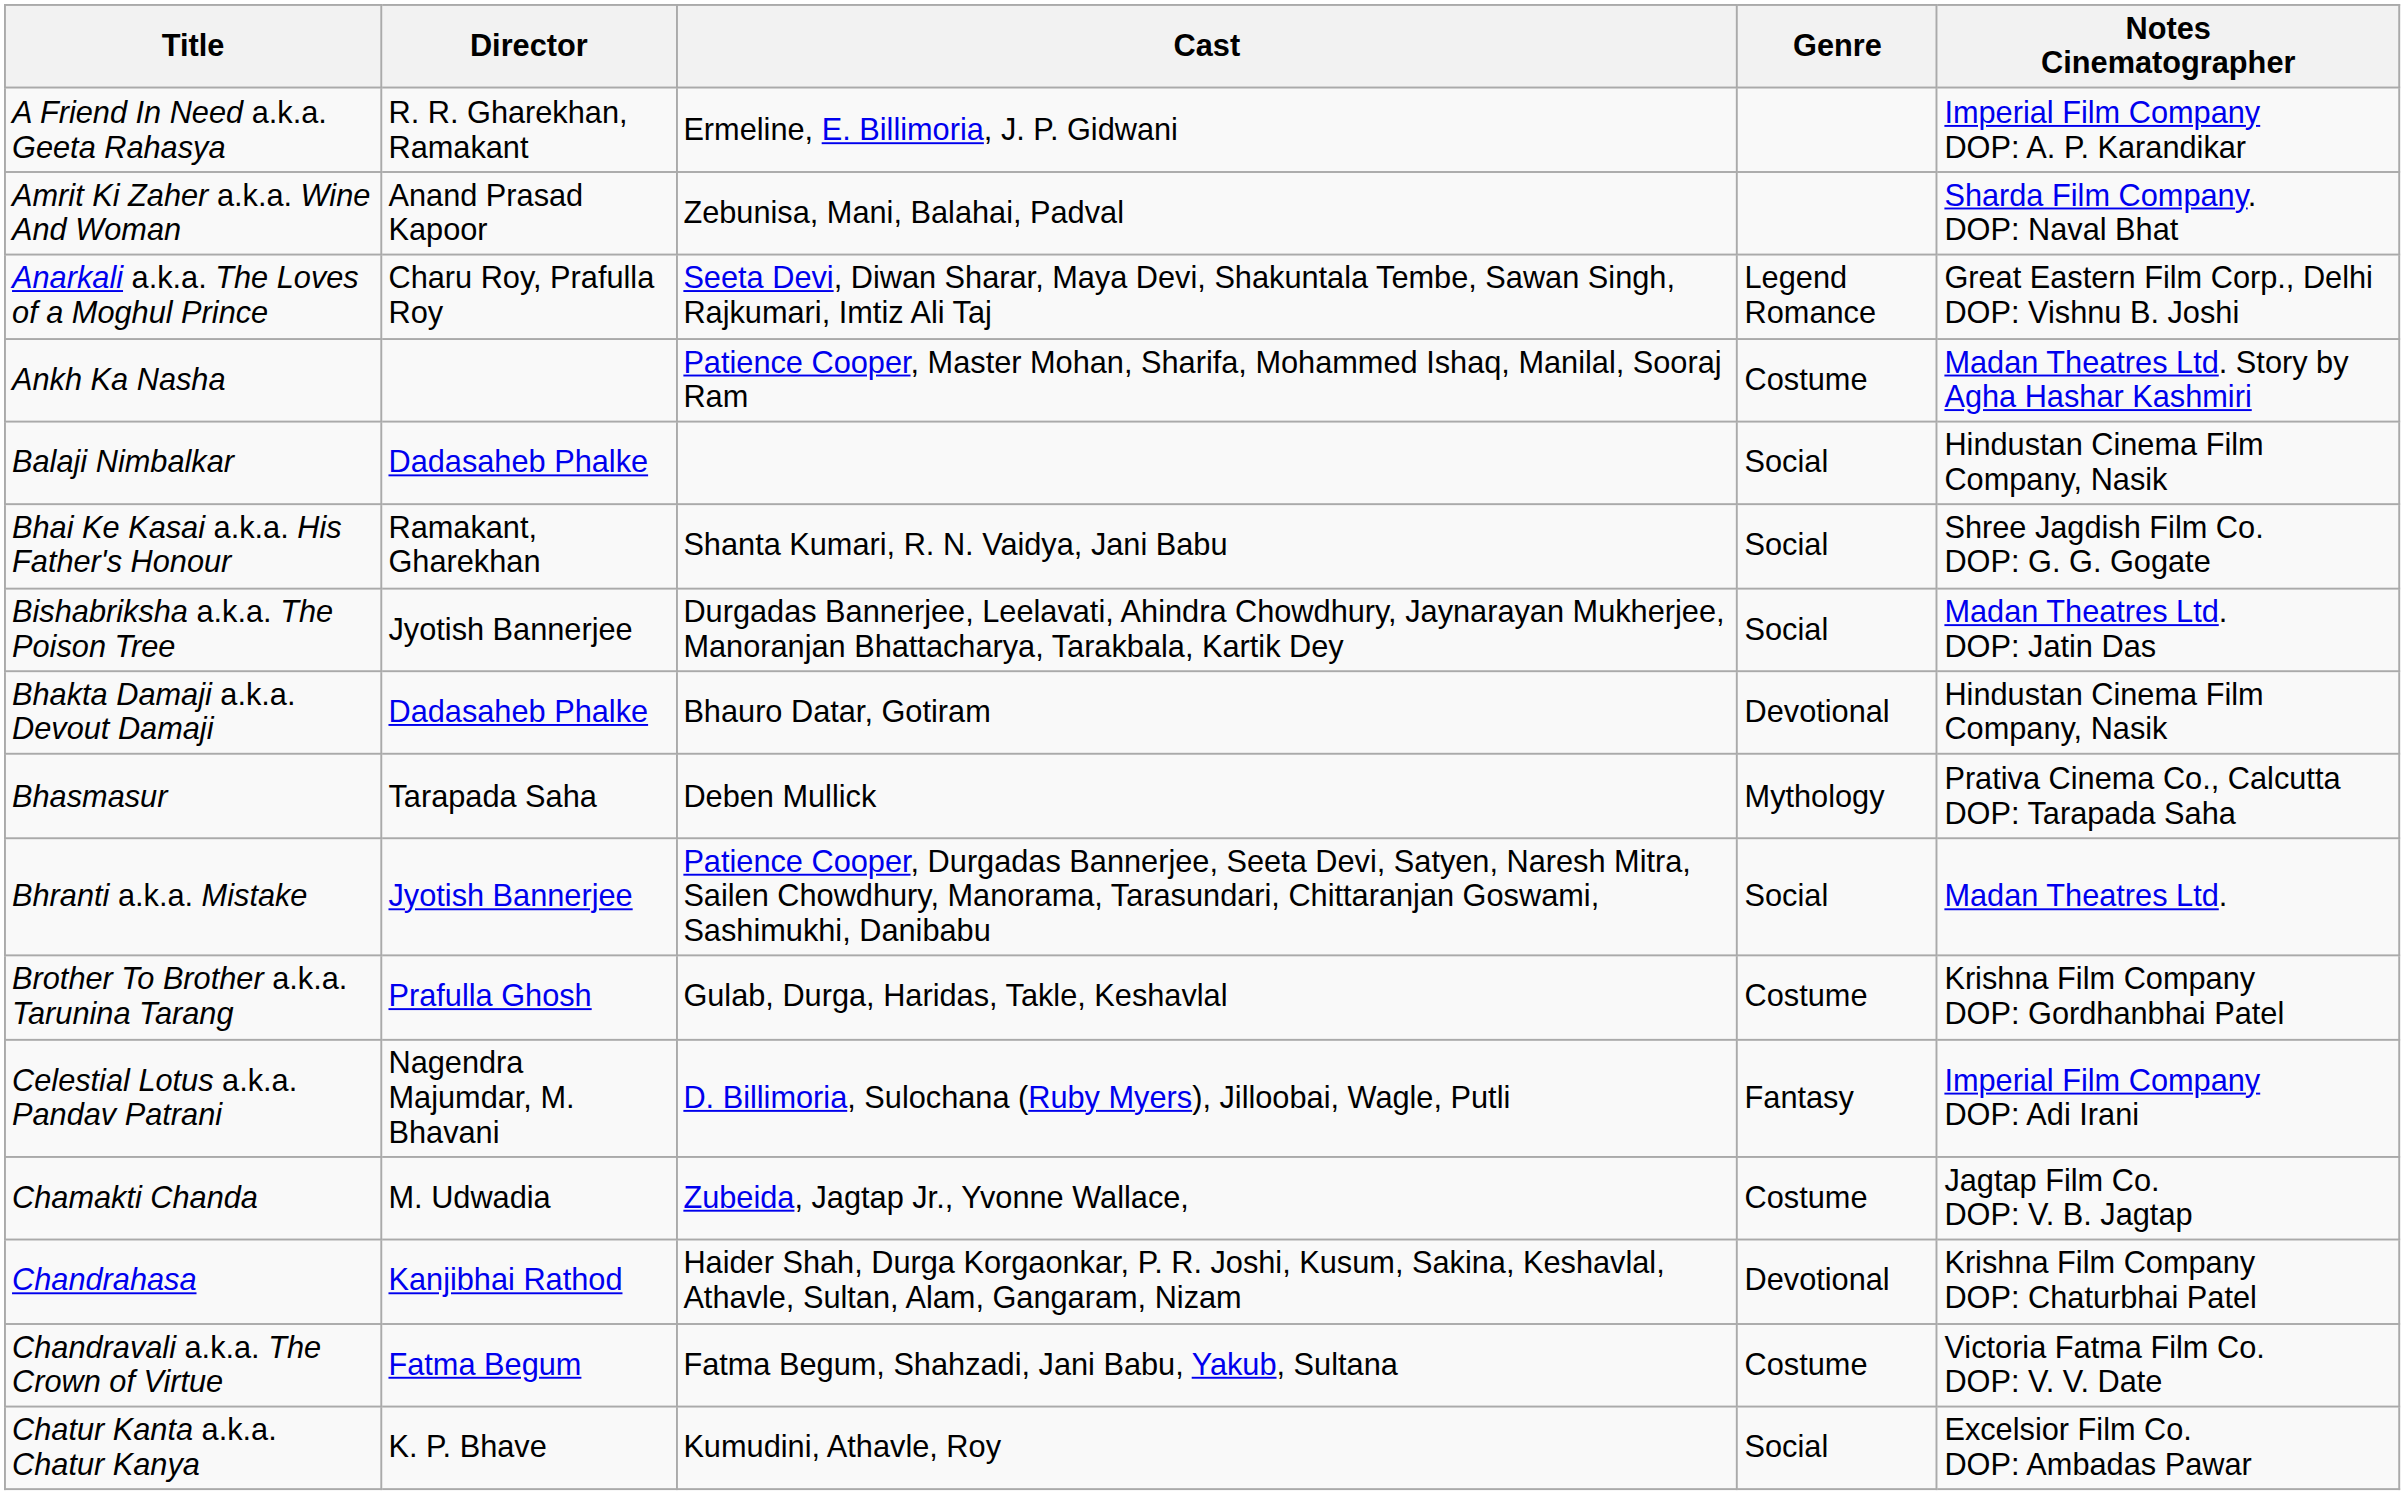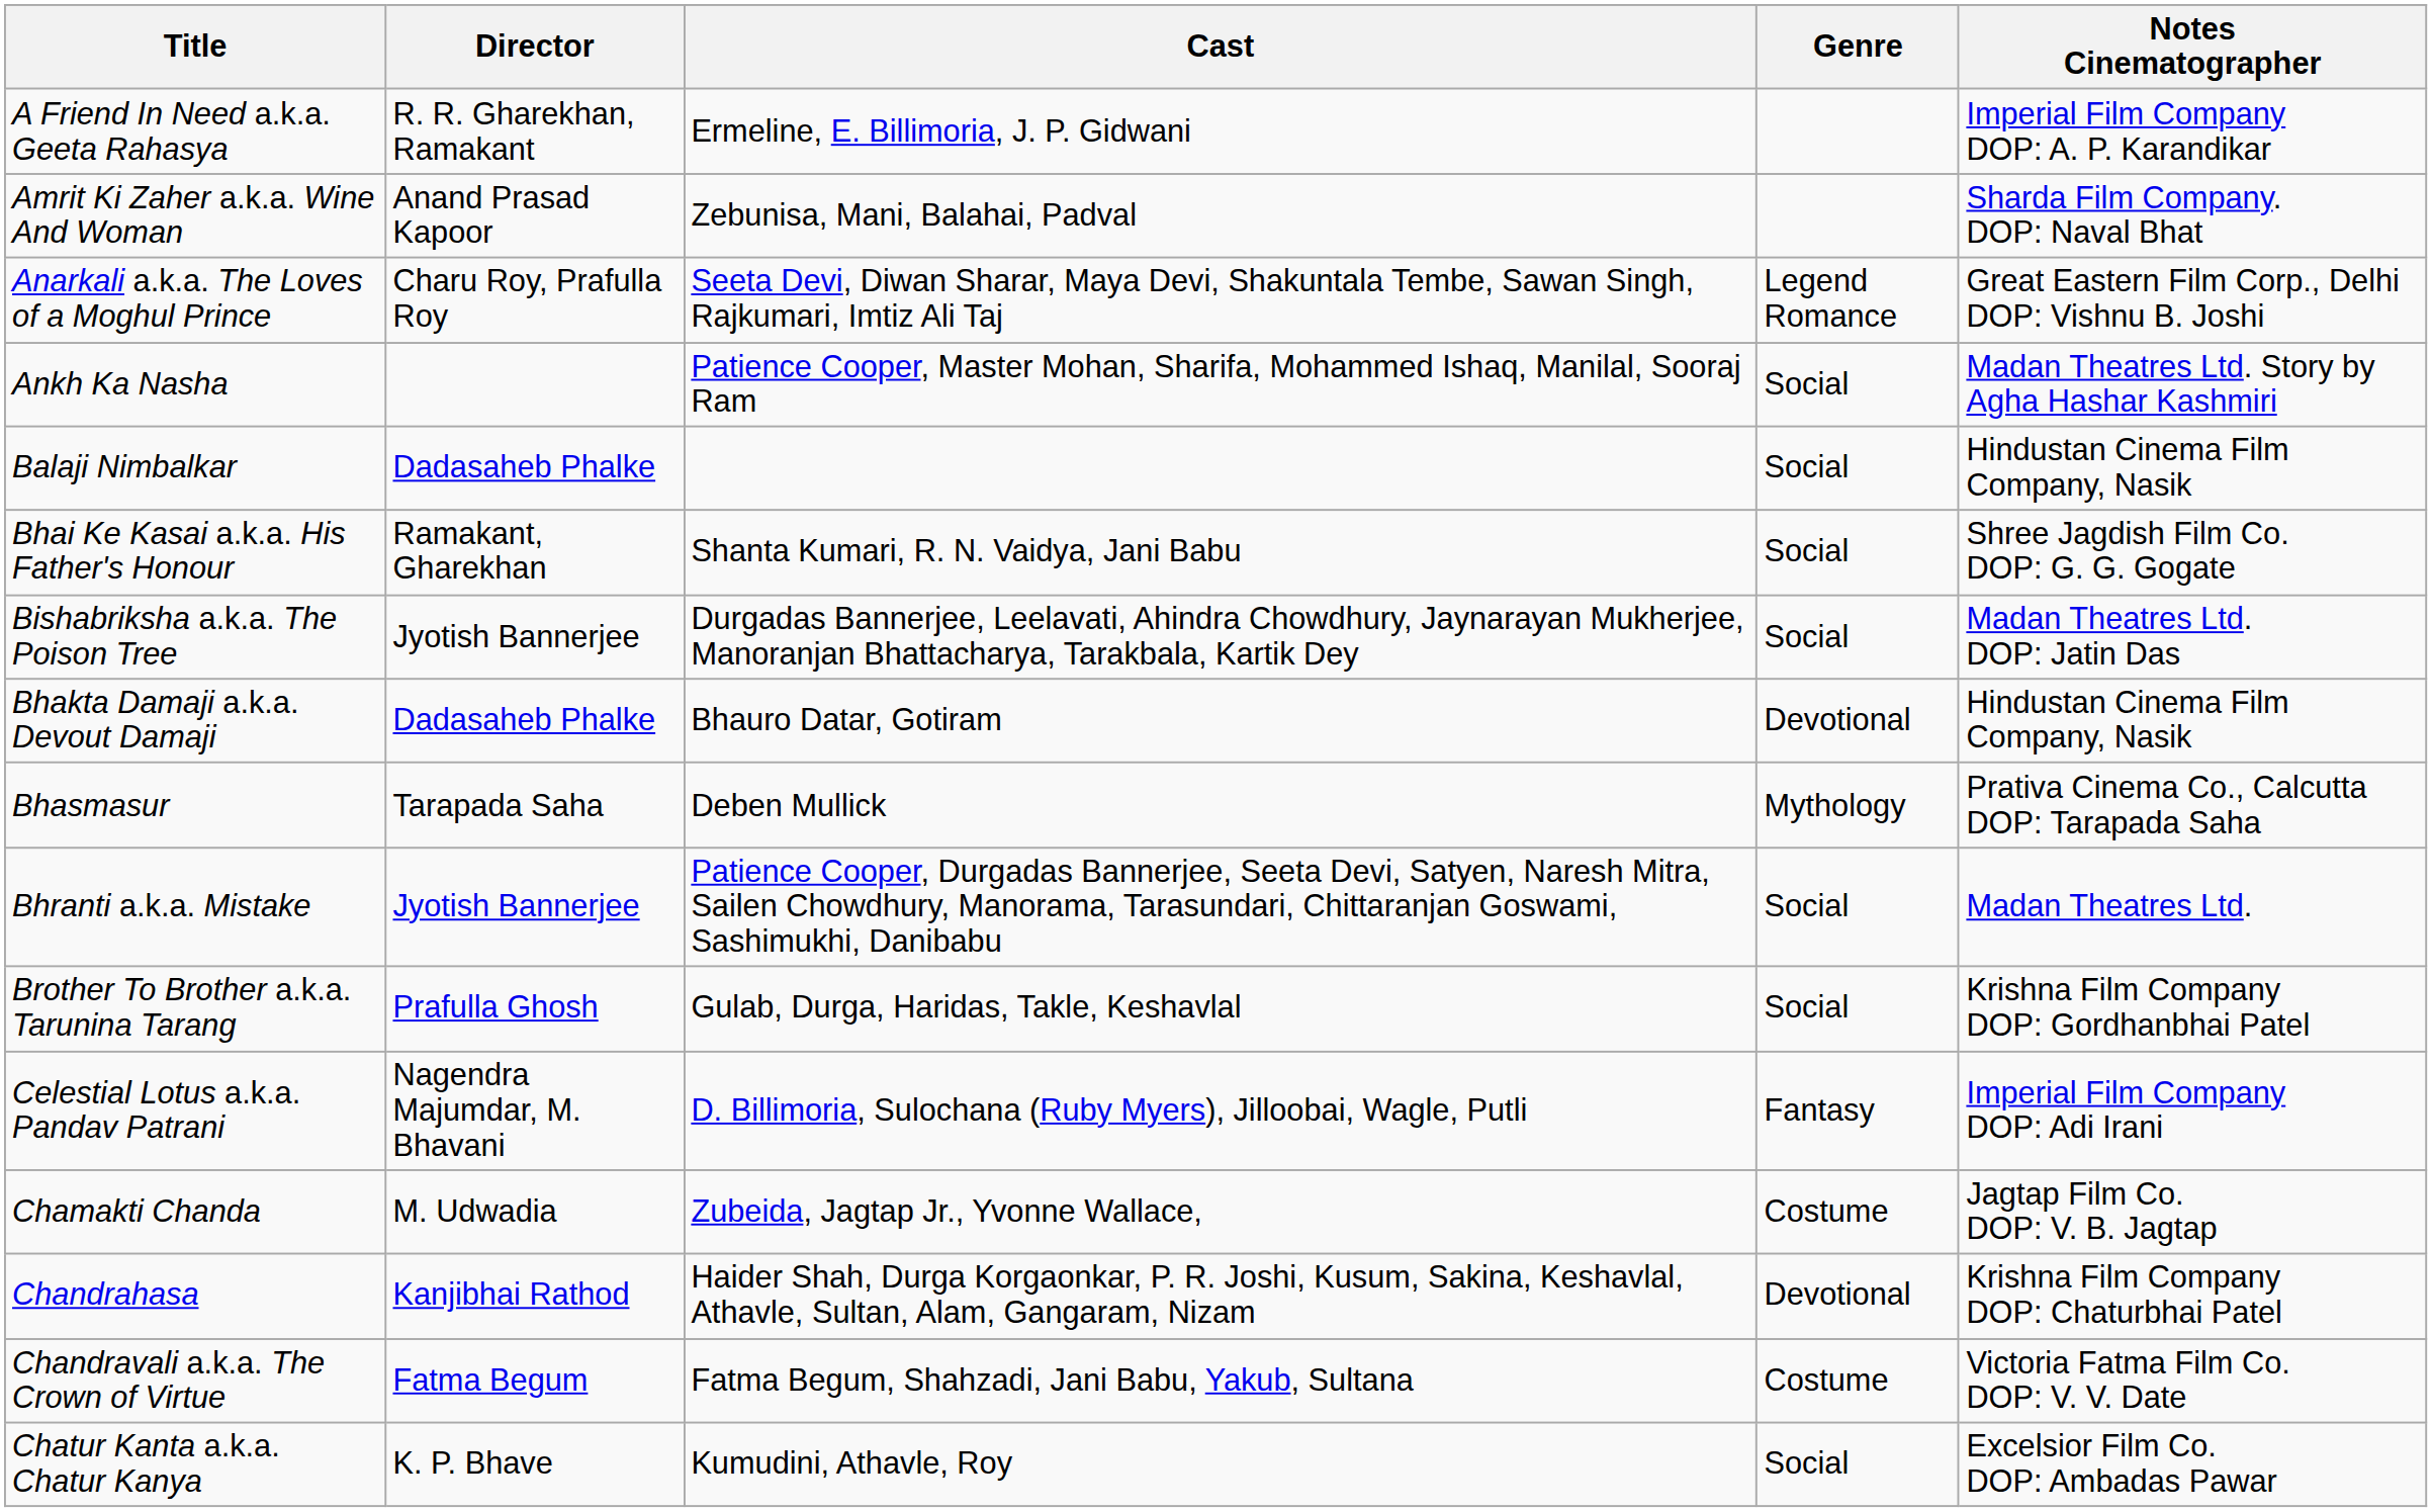Ankh Ka Nasha | Genre: Costume -> Social
Brother To Brother a.k.a. Tarunina Tarang | Genre: Costume -> Social
